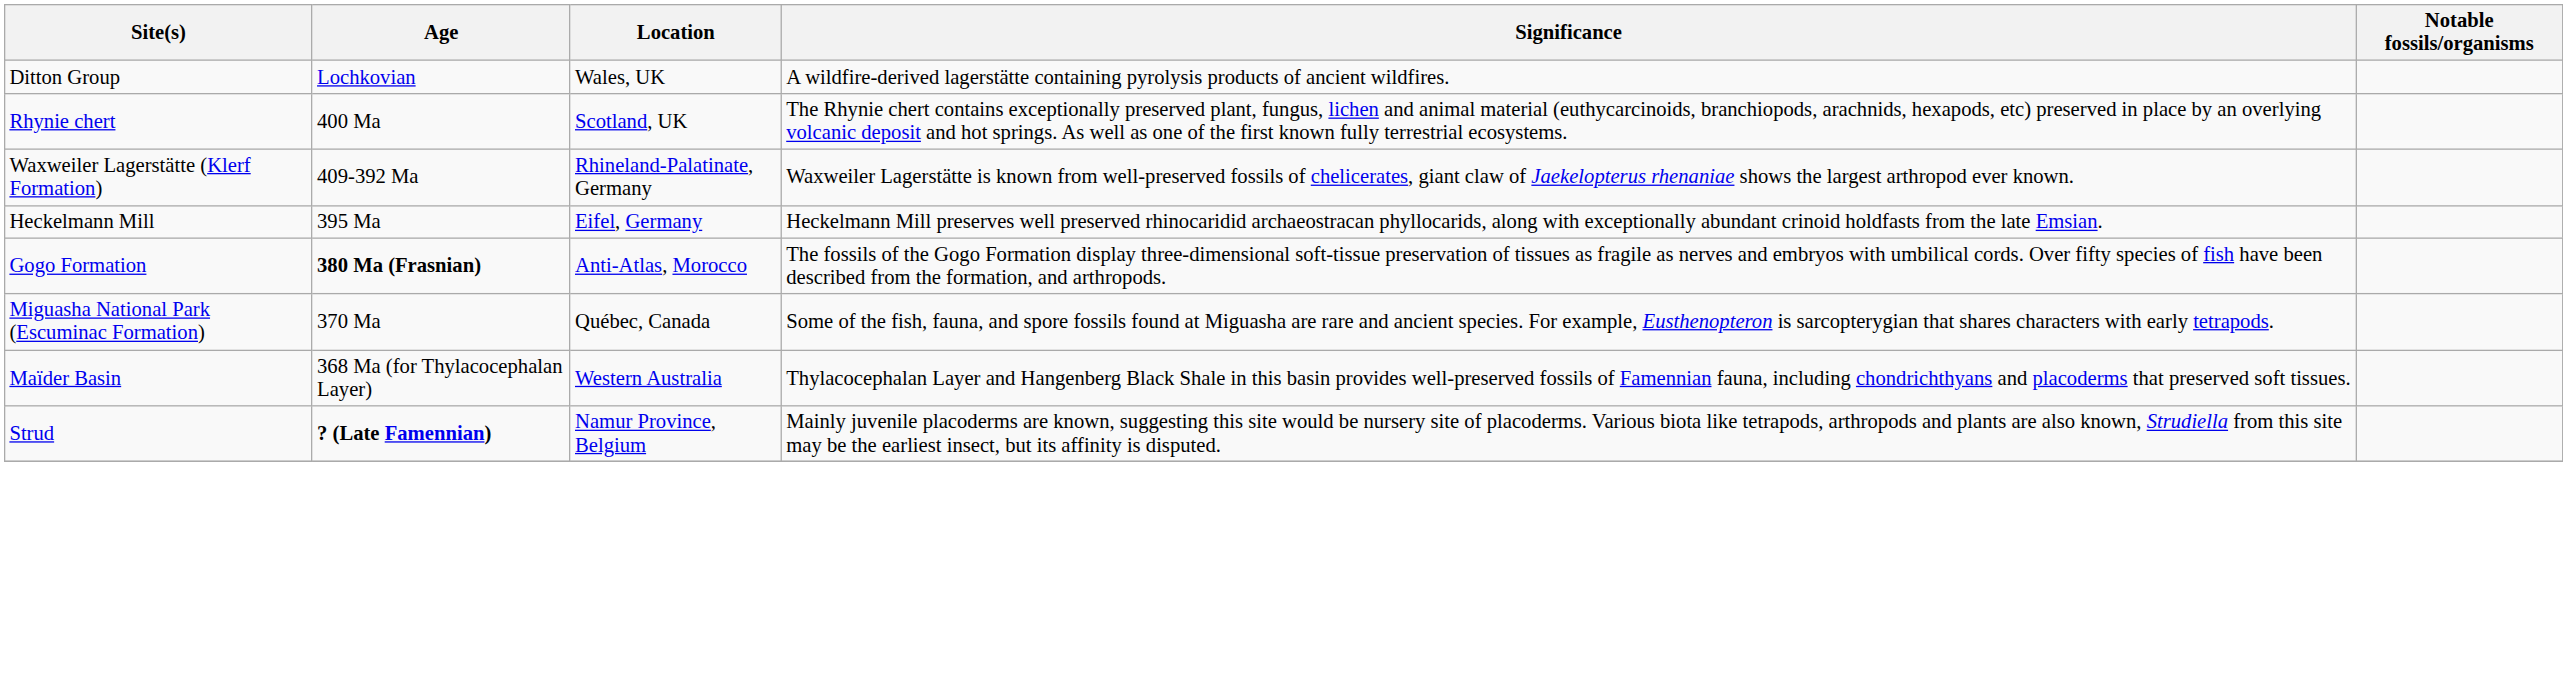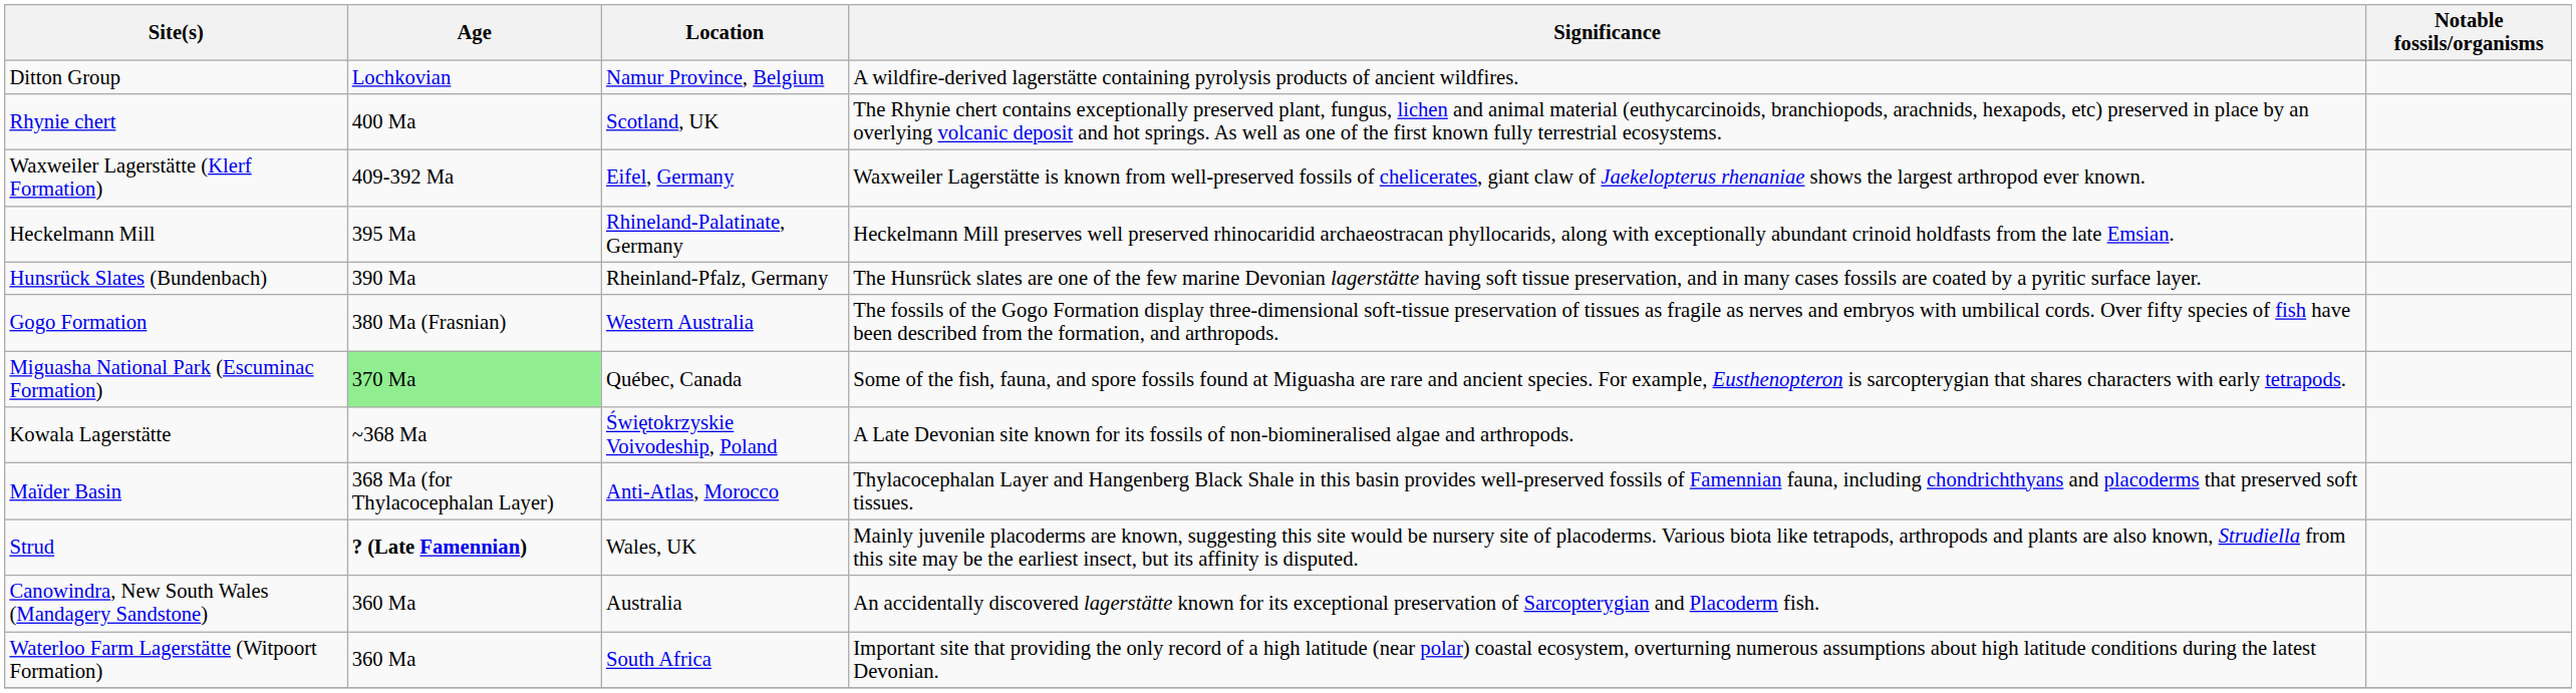Ditton Group | Location: Wales, UK -> Namur Province, Belgium
Waxweiler Lagerstätte (Klerf Formation) | Location: Rhineland-Palatinate, Germany -> Eifel, Germany
Heckelmann Mill | Location: Eifel, Germany -> Rhineland-Palatinate, Germany
+ row: Hunsrück Slates (Bundenbach) | 390 Ma | Rheinland-Pfalz, Germany | The Hunsrück slates are one of the few marine Devonian lagerstätte having soft tissue preservation, and in many cases fossils are coated by a pyritic surface layer.
Gogo Formation | Age: bold -> normal
Gogo Formation | Location: Anti-Atlas, Morocco -> Western Australia
Miguasha National Park (Escuminac Formation) | Age: no background -> lightgreen background
+ row: Kowala Lagerstätte | ~368 Ma | Świętokrzyskie Voivodeship, Poland | A Late Devonian site known for its fossils of non-biomineralised algae and arthropods.
Maïder Basin | Location: Western Australia -> Anti-Atlas, Morocco
Strud | Location: Namur Province, Belgium -> Wales, UK
+ row: Canowindra, New South Wales (Mandagery Sandstone) | 360 Ma | Australia | An accidentally discovered lagerstätte known for its exceptional preservation of Sarcopterygian and Placoderm fish.
+ row: Waterloo Farm Lagerstätte (Witpoort Formation) | 360 Ma | South Africa | Important site that providing the only record of a high latitude (near polar) coastal ecosystem, overturning numerous assumptions about high latitude conditions during the latest Devonian.
